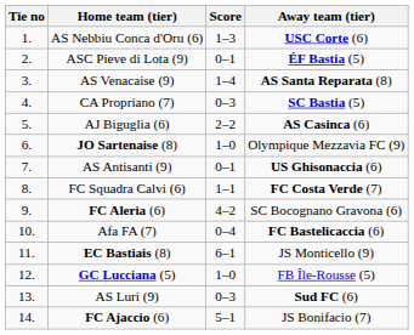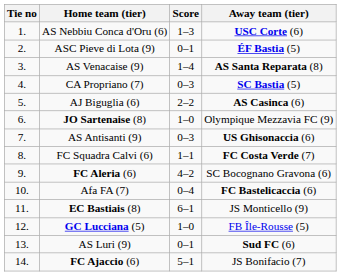AS Antisanti (9) | Score: 0–1 -> 0–3
AS Luri (9) | Score: 0–3 -> 0–1
